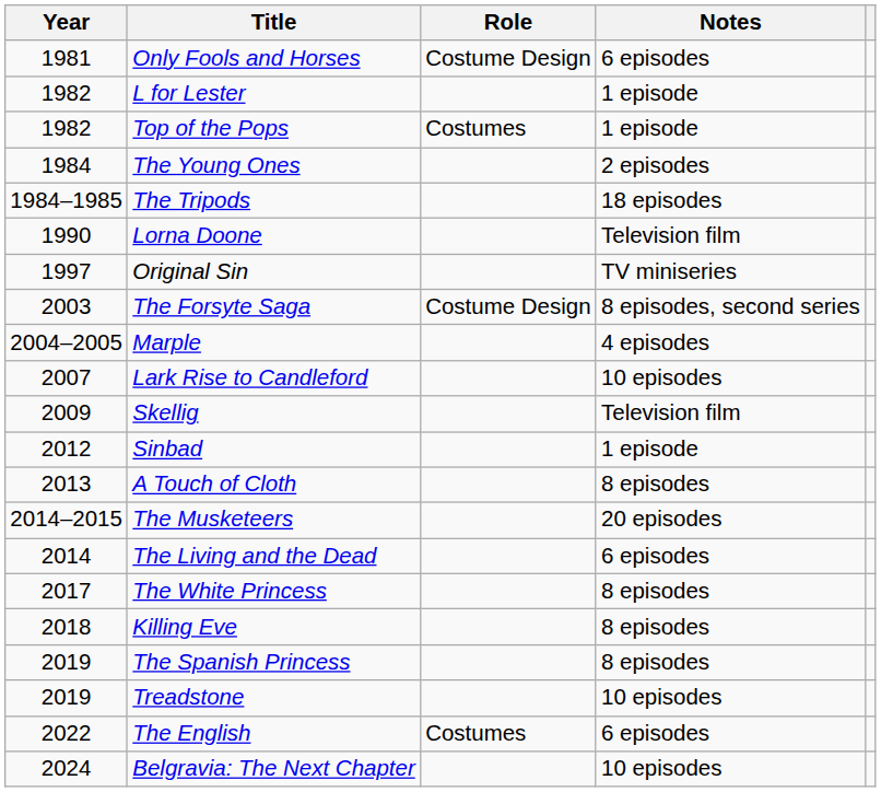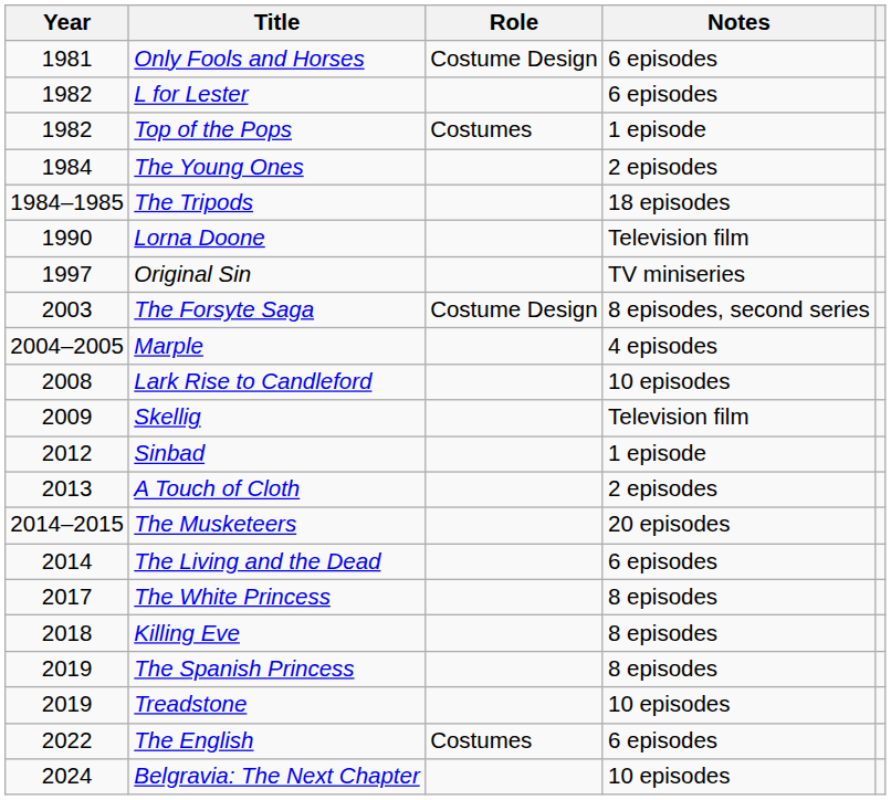L for Lester | Notes: 1 episode -> 6 episodes
Lark Rise to Candleford | Year: 2007 -> 2008
A Touch of Cloth | Notes: 8 episodes -> 2 episodes
